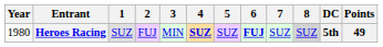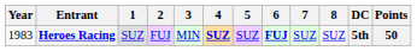Heroes Racing | Year: 1980 -> 1983
Heroes Racing | 8: lightgrey background -> no background
Heroes Racing | Points: 49 -> 50
